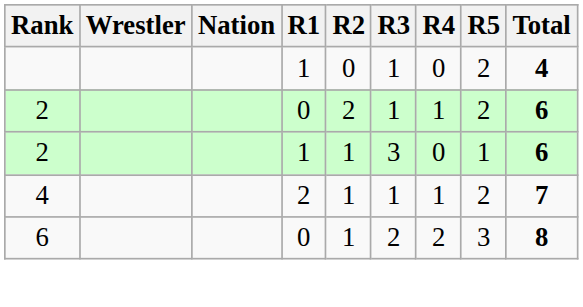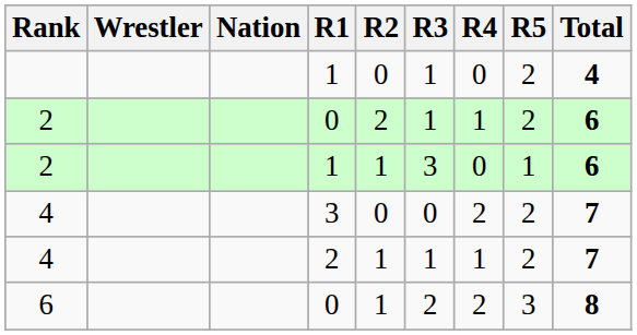+ row: 4 | 3 | 0 | 0 | 2 | 2 | 7
